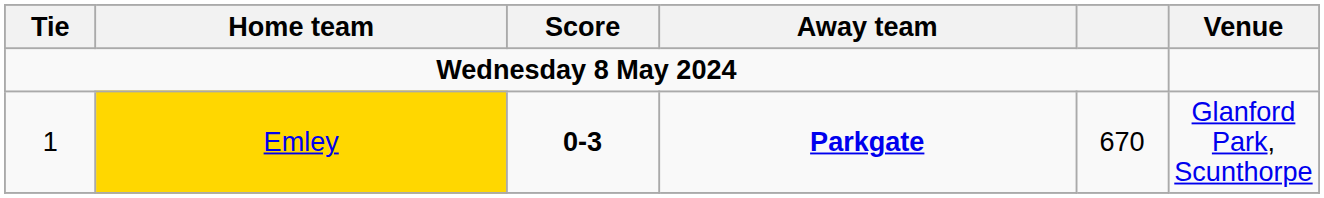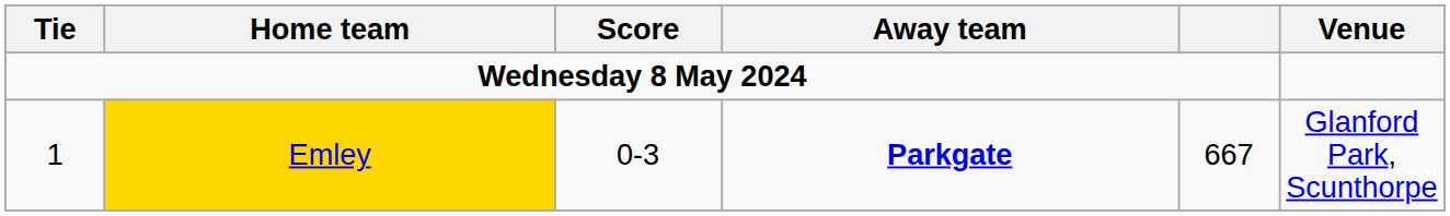1 | Score: bold -> normal
1 | column 5: 670 -> 667
